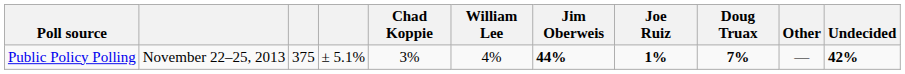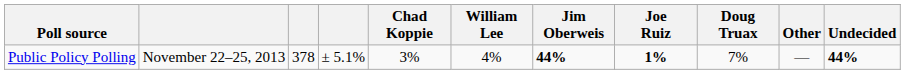Public Policy Polling | column 3: 375 -> 378
Public Policy Polling | Doug Truax: bold -> normal
Public Policy Polling | Undecided: 42% -> 44%
